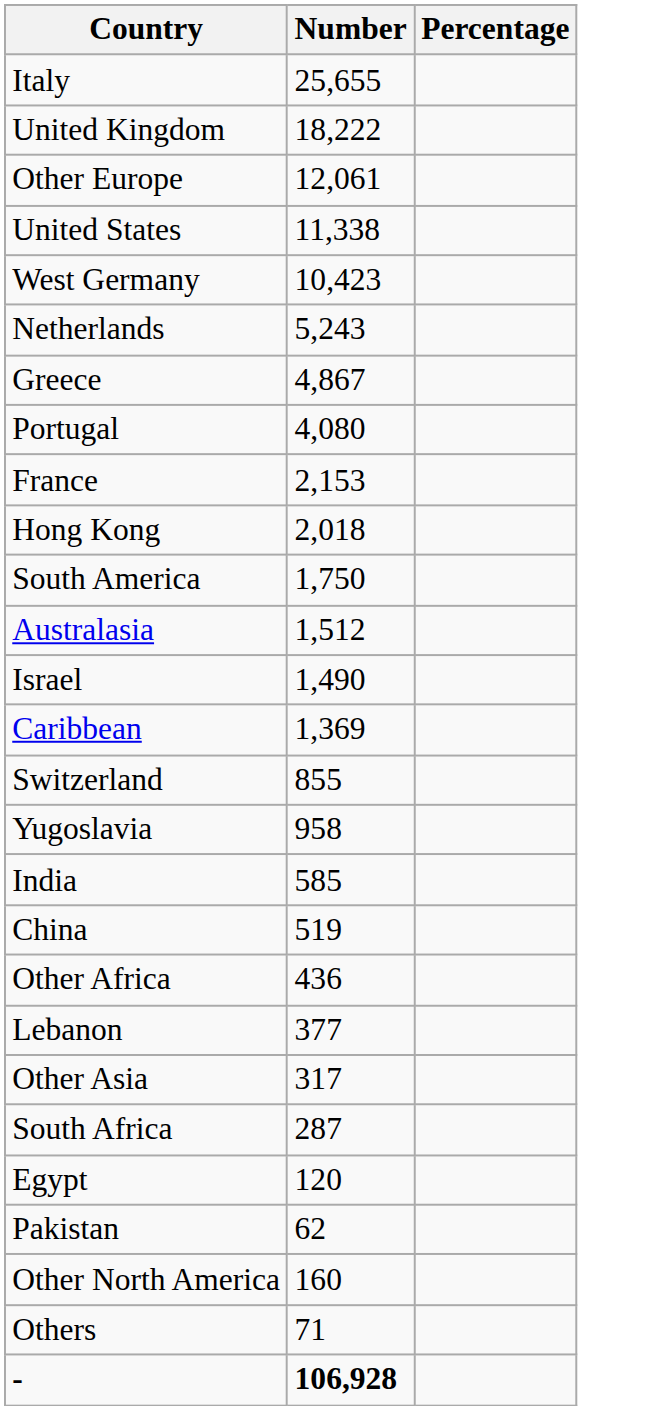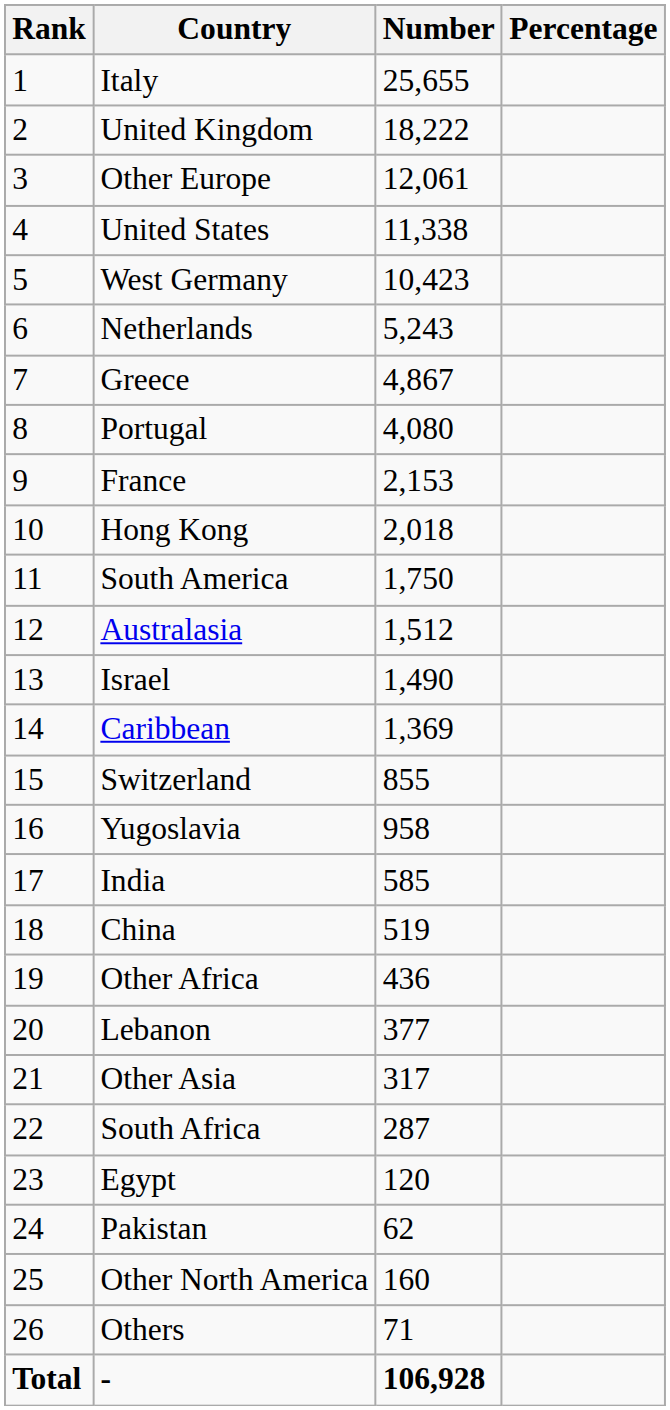+ column: Rank | 1 | 2 | 3 | 4 | 5 | 6 | 7 | 8 | 9 | 10 | 11 | 12 | 13 | 14 | 15 | 16 | 17 | 18 | 19 | 20 | 21 | 22 | 23 | 24 | 25 | 26 | Total
